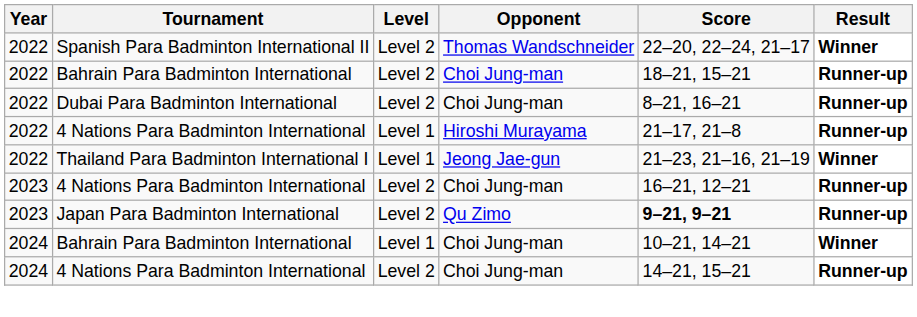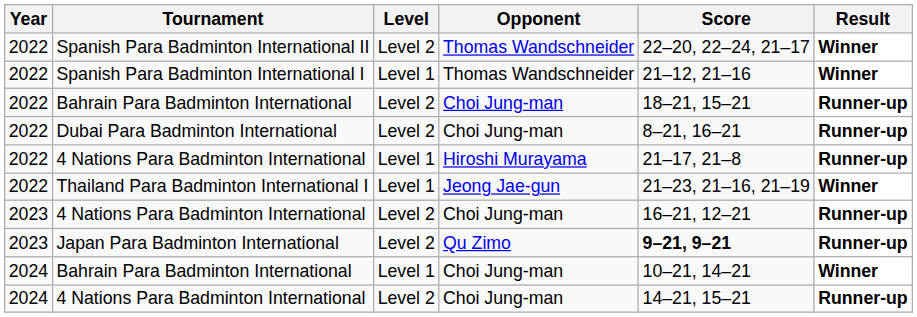+ row: 2022 | Spanish Para Badminton International I | Level 1 | Thomas Wandschneider | 21–12, 21–16 | Winner
